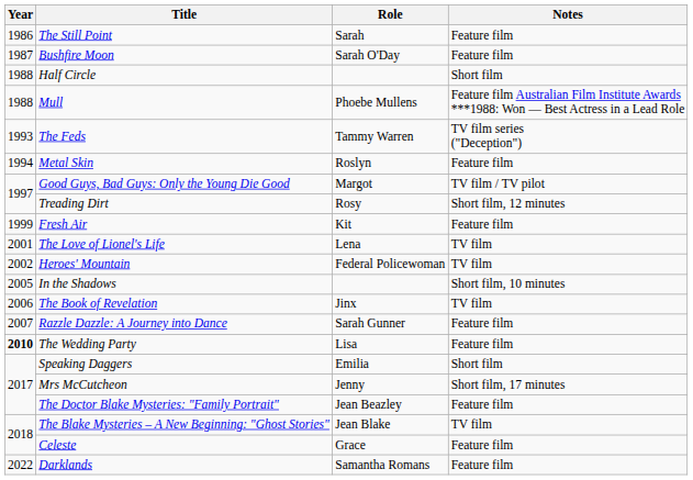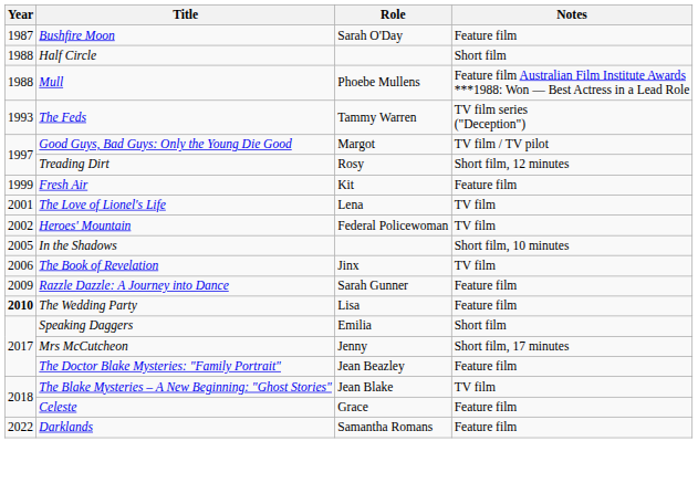- row: 1986 | The Still Point | Sarah | Feature film
- row: 1994 | Metal Skin | Roslyn | Feature film
Razzle Dazzle: A Journey into Dance | Year: 2007 -> 2009
